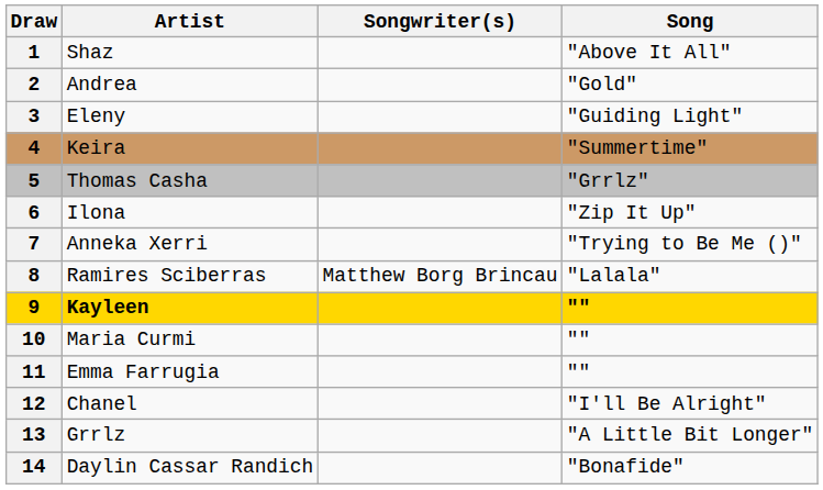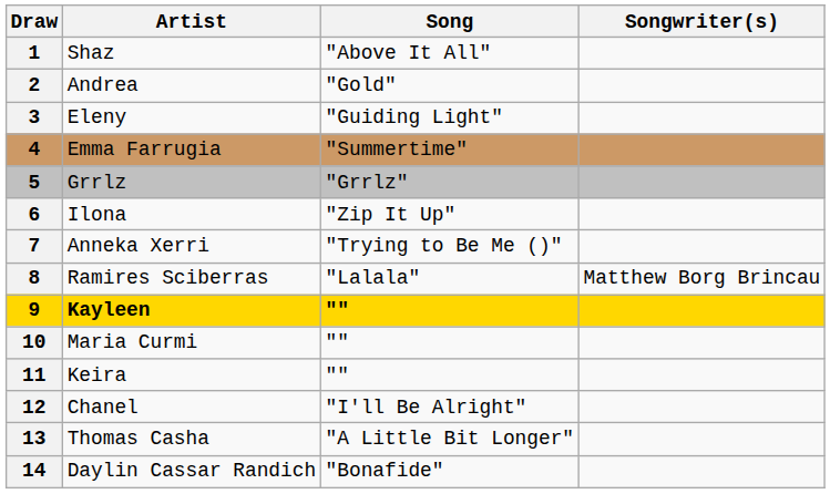columns swapped: Song <-> Songwriter(s)
4 | Artist: Keira -> Emma Farrugia
5 | Artist: Thomas Casha -> Grrlz
11 | Artist: Emma Farrugia -> Keira
13 | Artist: Grrlz -> Thomas Casha
